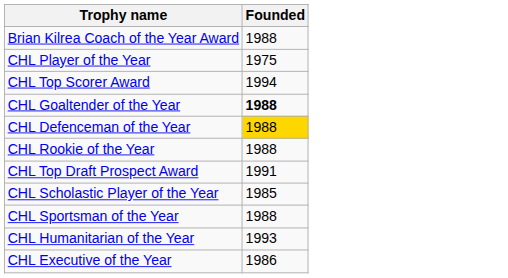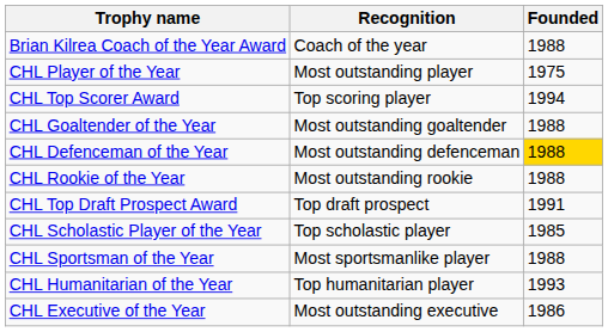+ column: Recognition | Coach of the year | Most outstanding player | Top scoring player | Most outstanding goaltender | Most outstanding defenceman | Most outstanding rookie | Top draft prospect | Top scholastic player | Most sportsmanlike player | Top humanitarian player | Most outstanding executive
CHL Goaltender of the Year | Founded: bold -> normal
